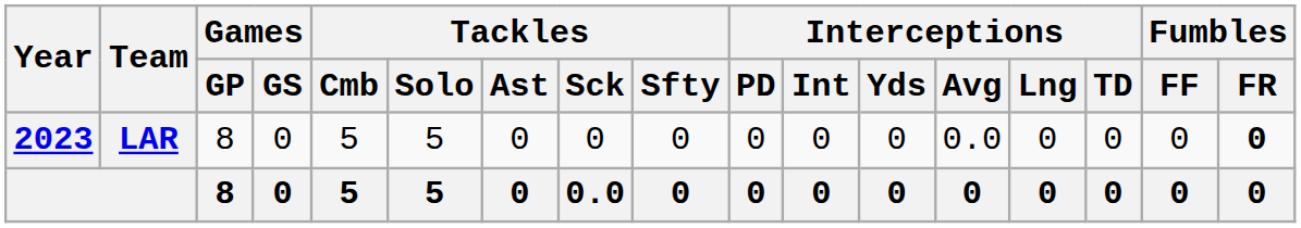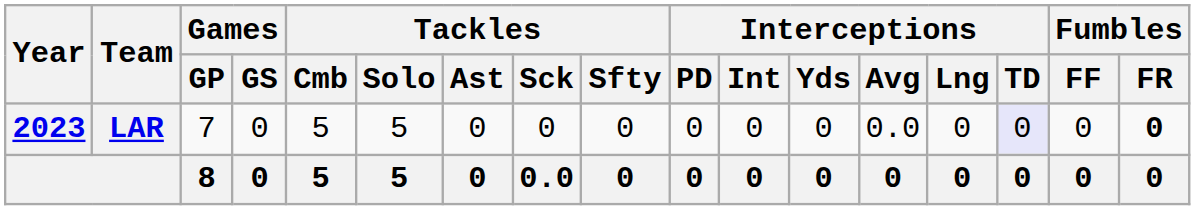LAR | Games / GP: 8 -> 7
LAR | Interceptions / TD: no background -> lavender background
